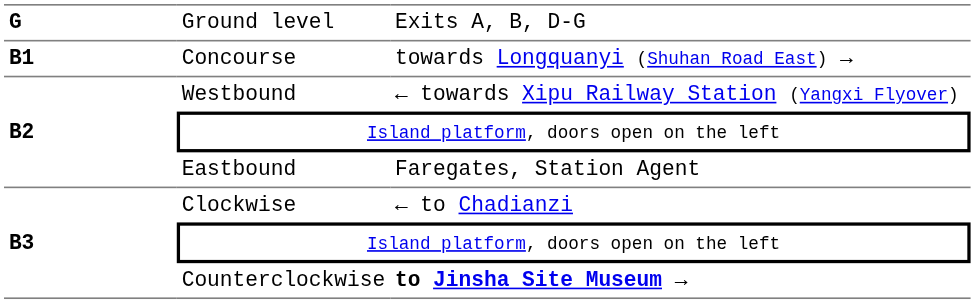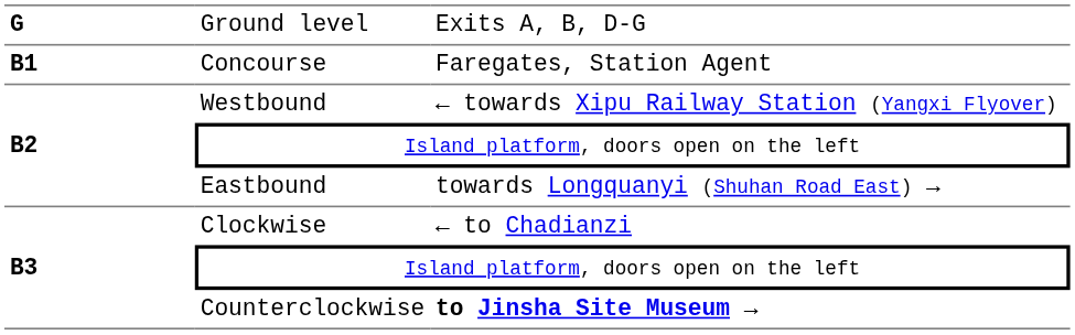Concourse | column 3: towards Longquanyi (Shuhan Road East) → -> Faregates, Station Agent
Eastbound | column 3: Faregates, Station Agent -> towards Longquanyi (Shuhan Road East) →
